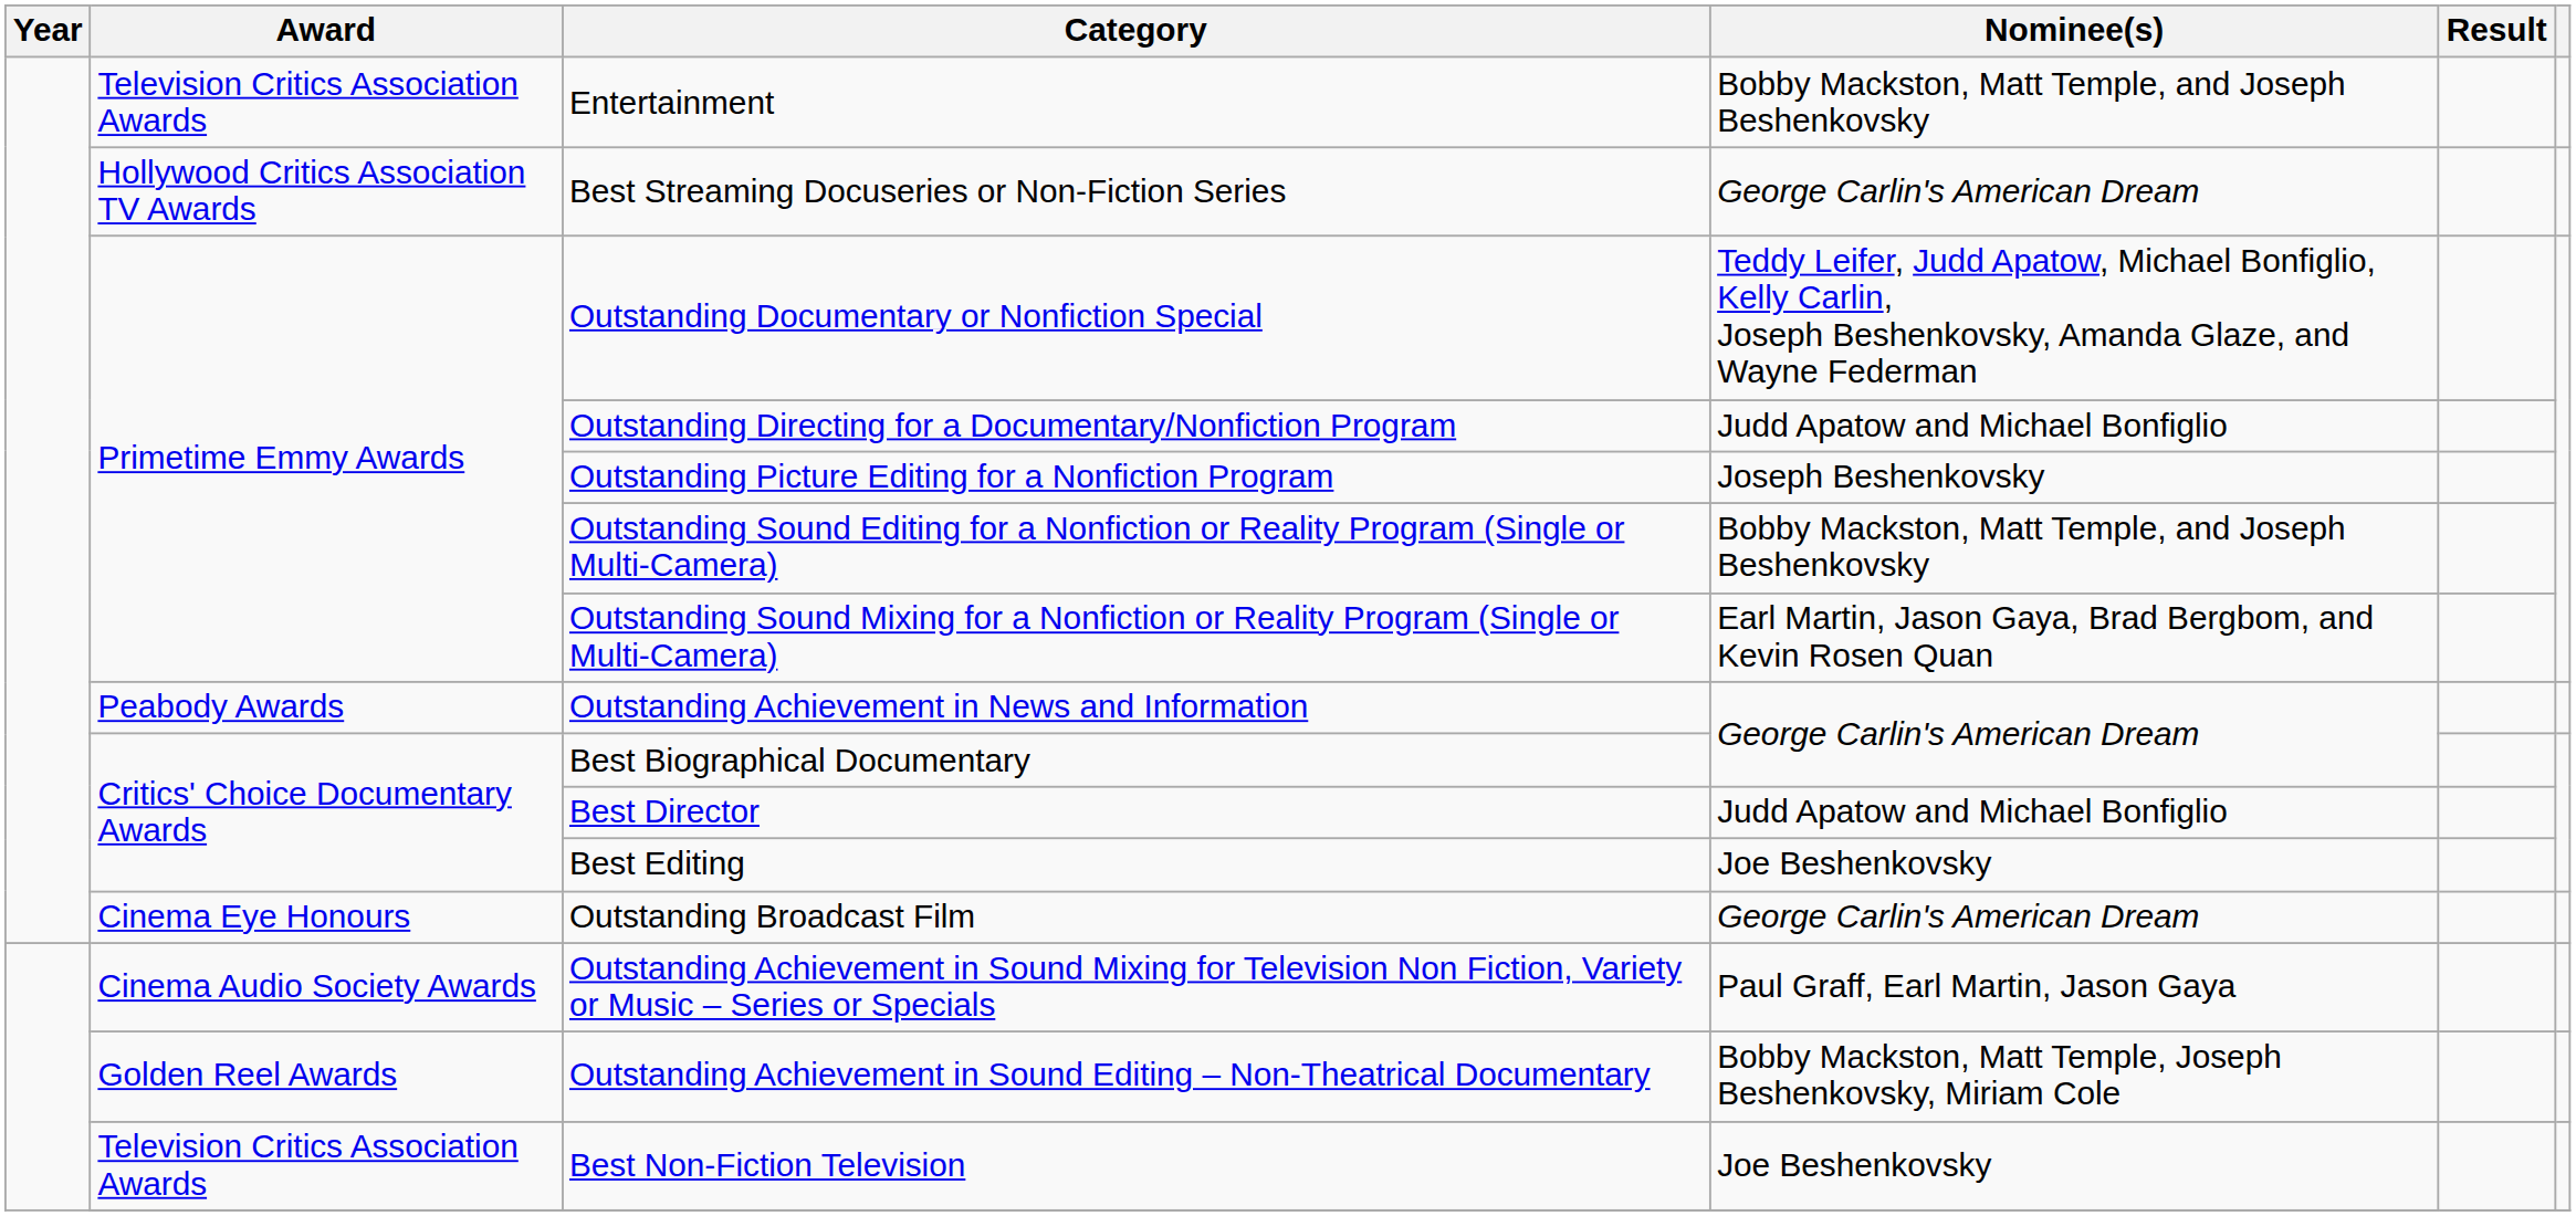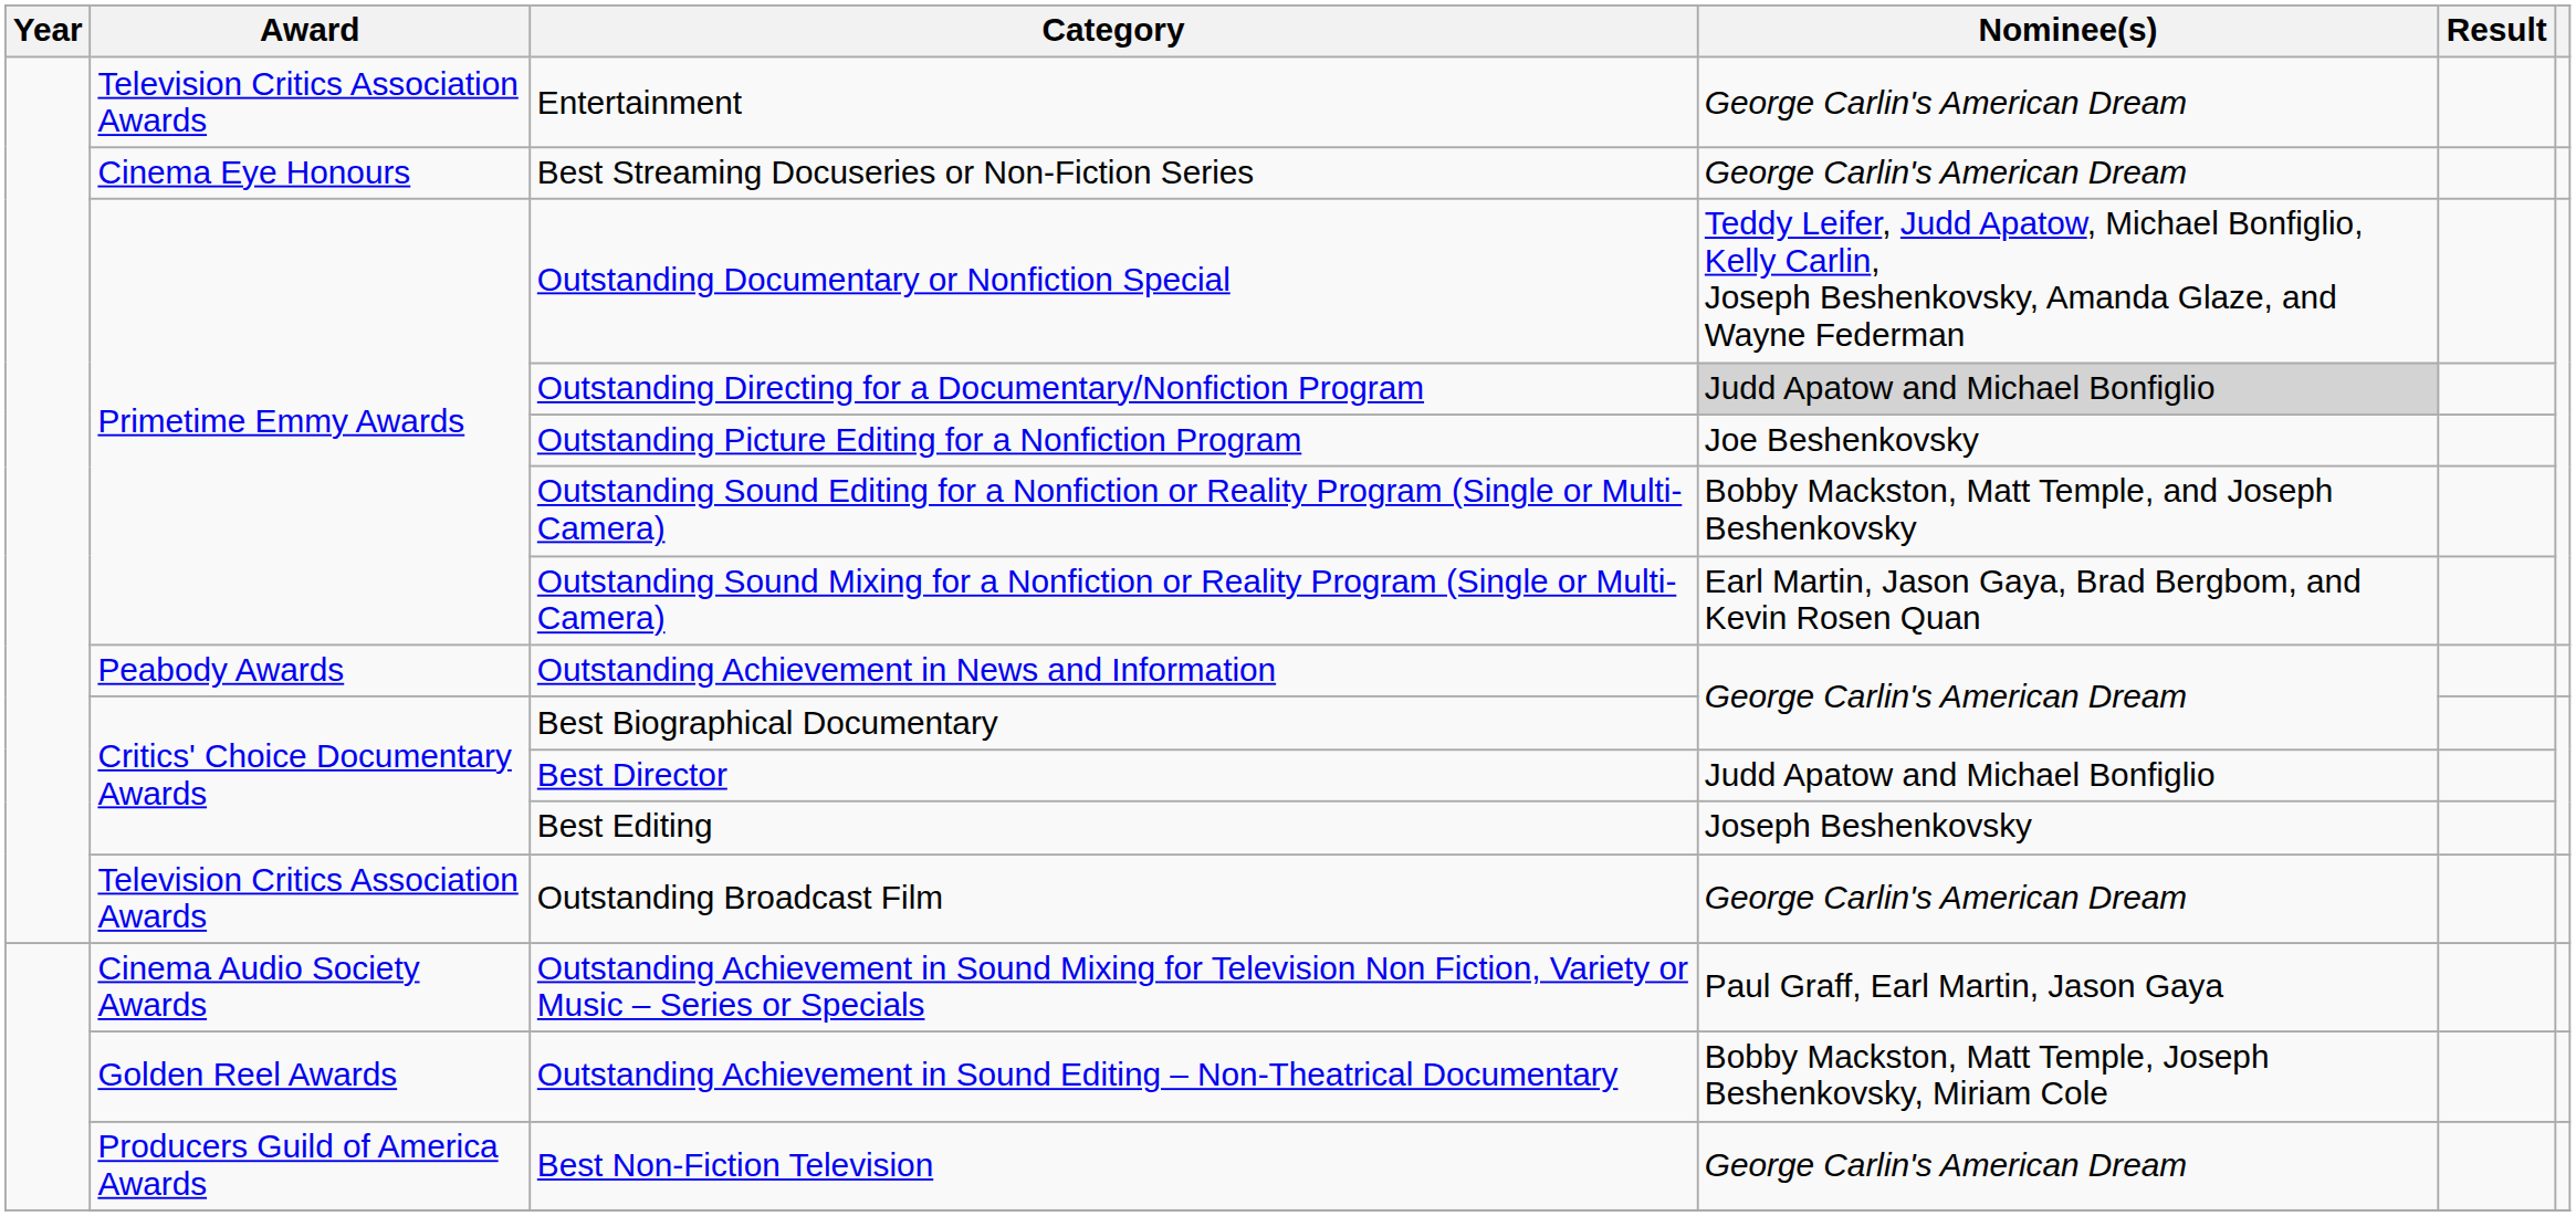Entertainment | Nominee(s): Bobby Mackston, Matt Temple, and Joseph Beshenkovsky -> George Carlin's American Dream
Best Streaming Docuseries or Non-Fiction Series | Award: Hollywood Critics Association TV Awards -> Cinema Eye Honours
Outstanding Directing for a Documentary/Nonfiction Program | Nominee(s): no background -> lightgrey background
Outstanding Picture Editing for a Nonfiction Program | Nominee(s): Joseph Beshenkovsky -> Joe Beshenkovsky
Best Editing | Nominee(s): Joe Beshenkovsky -> Joseph Beshenkovsky
Outstanding Broadcast Film | Award: Cinema Eye Honours -> Television Critics Association Awards
Best Non-Fiction Television | Award: Television Critics Association Awards -> Producers Guild of America Awards
Best Non-Fiction Television | Nominee(s): Joe Beshenkovsky -> George Carlin's American Dream
